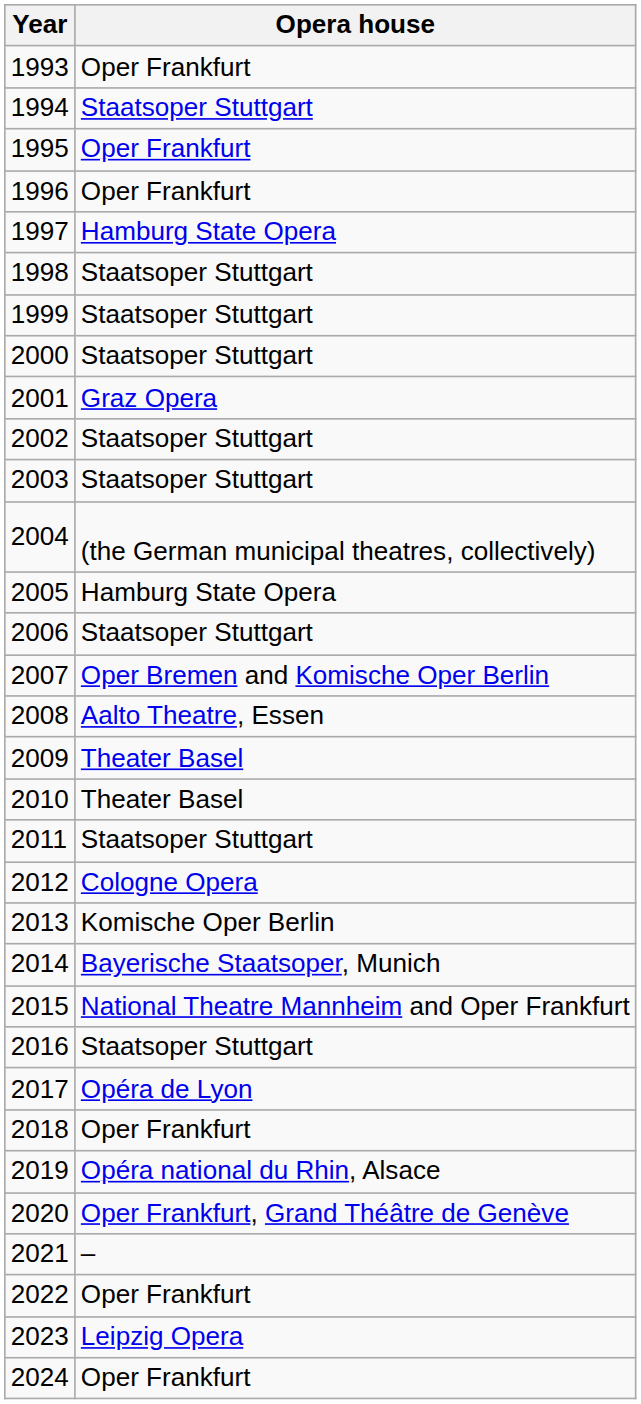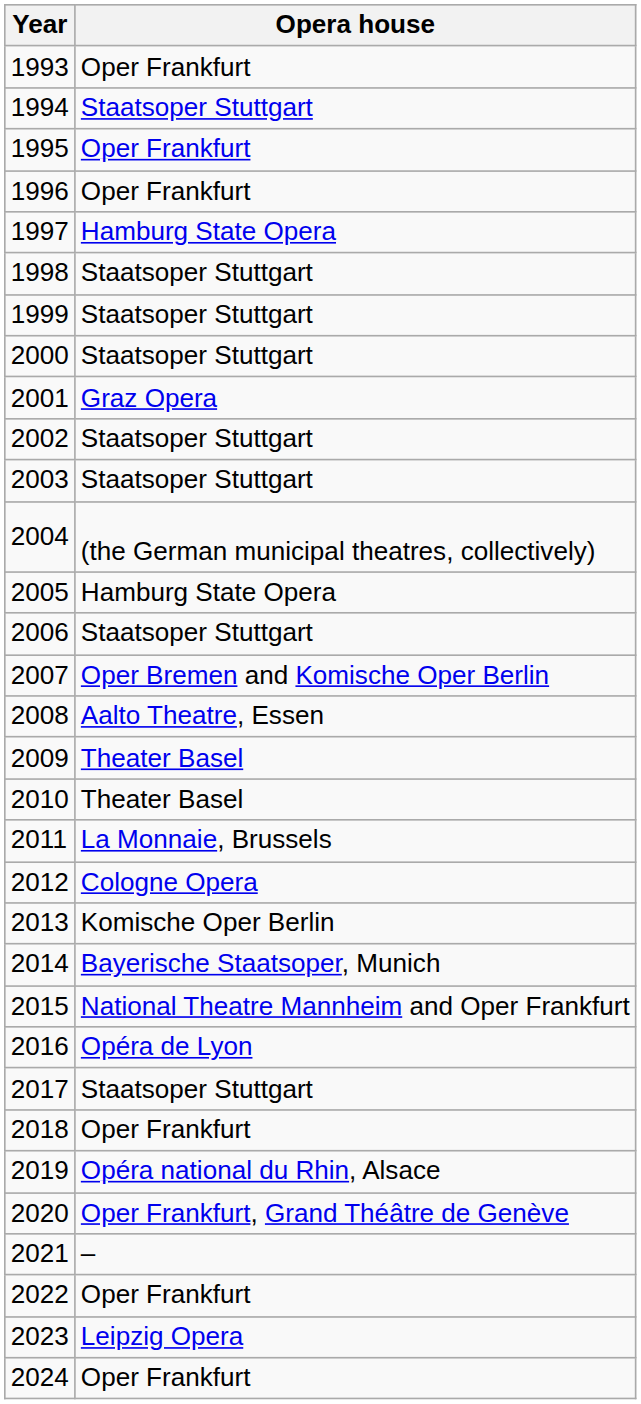2011 | Opera house: Staatsoper Stuttgart -> La Monnaie, Brussels
2016 | Opera house: Staatsoper Stuttgart -> Opéra de Lyon
2017 | Opera house: Opéra de Lyon -> Staatsoper Stuttgart
